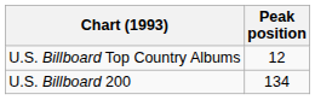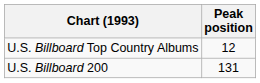U.S. Billboard 200 | Peak position: 134 -> 131
